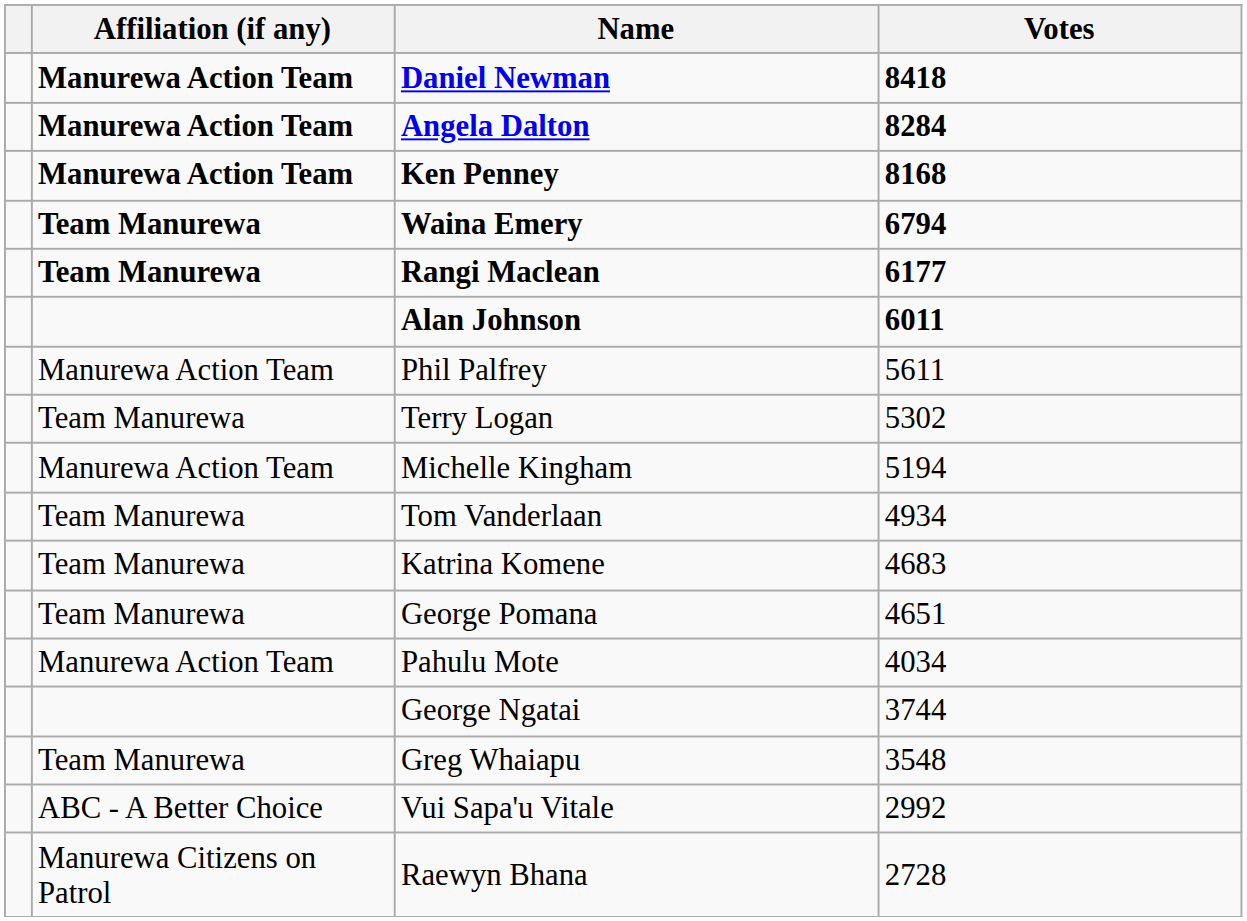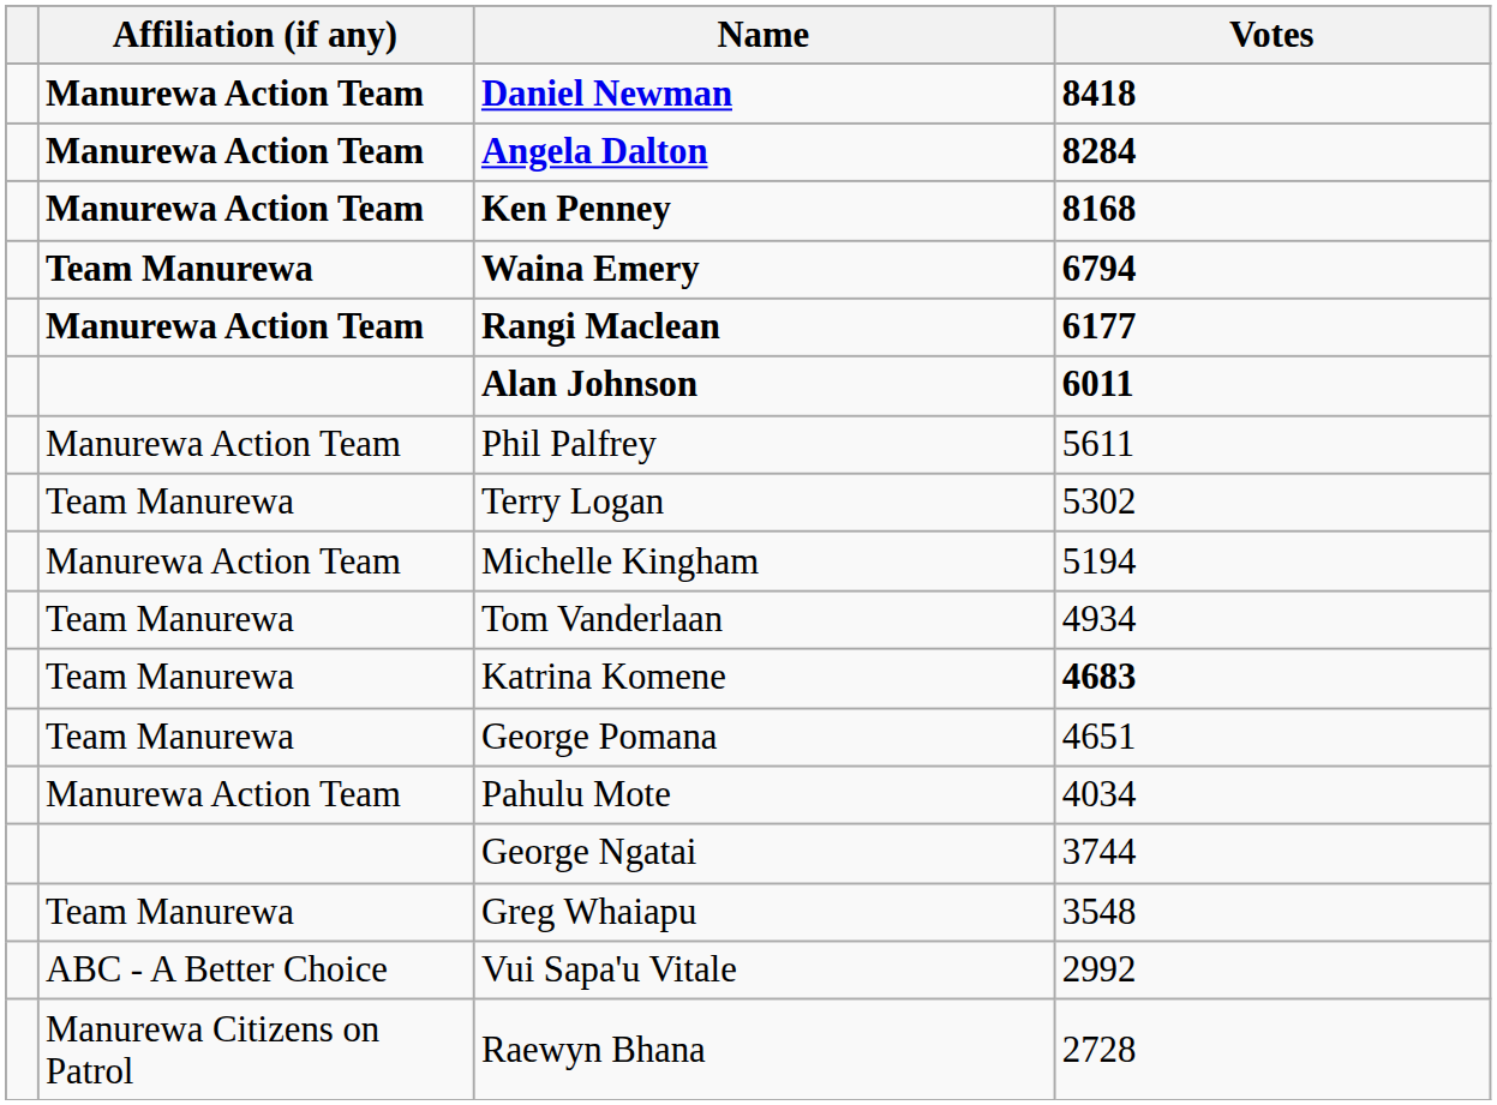Rangi Maclean | Affiliation (if any): Team Manurewa -> Manurewa Action Team
Katrina Komene | Votes: normal -> bold
